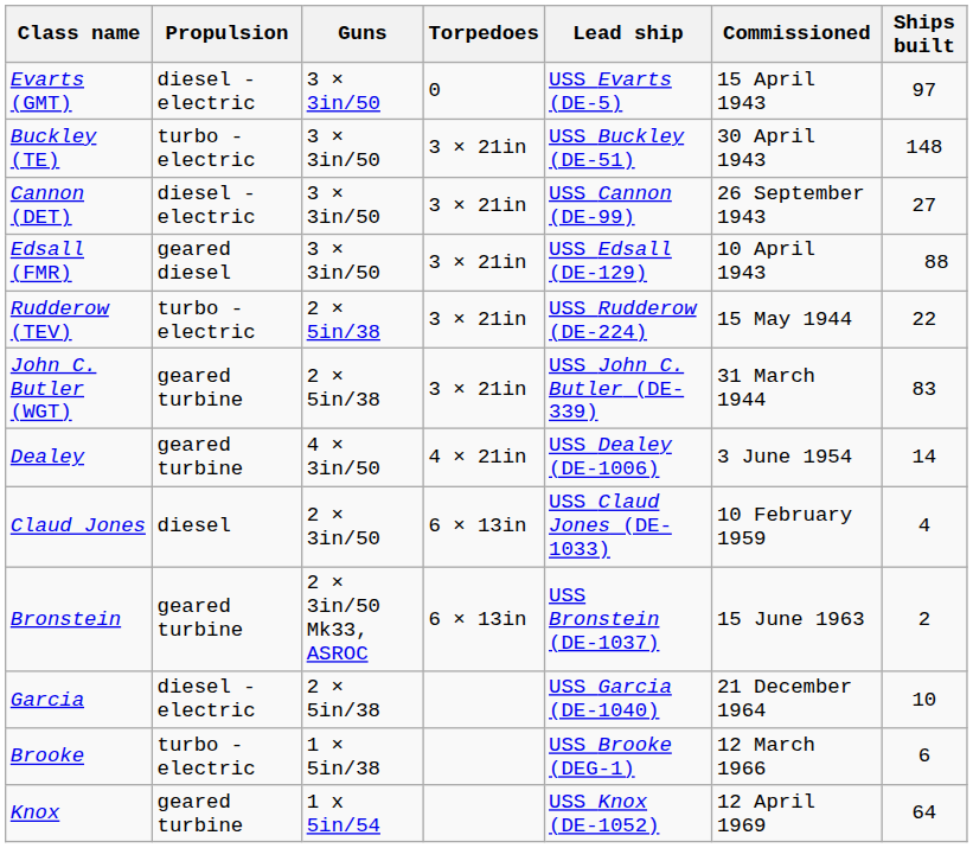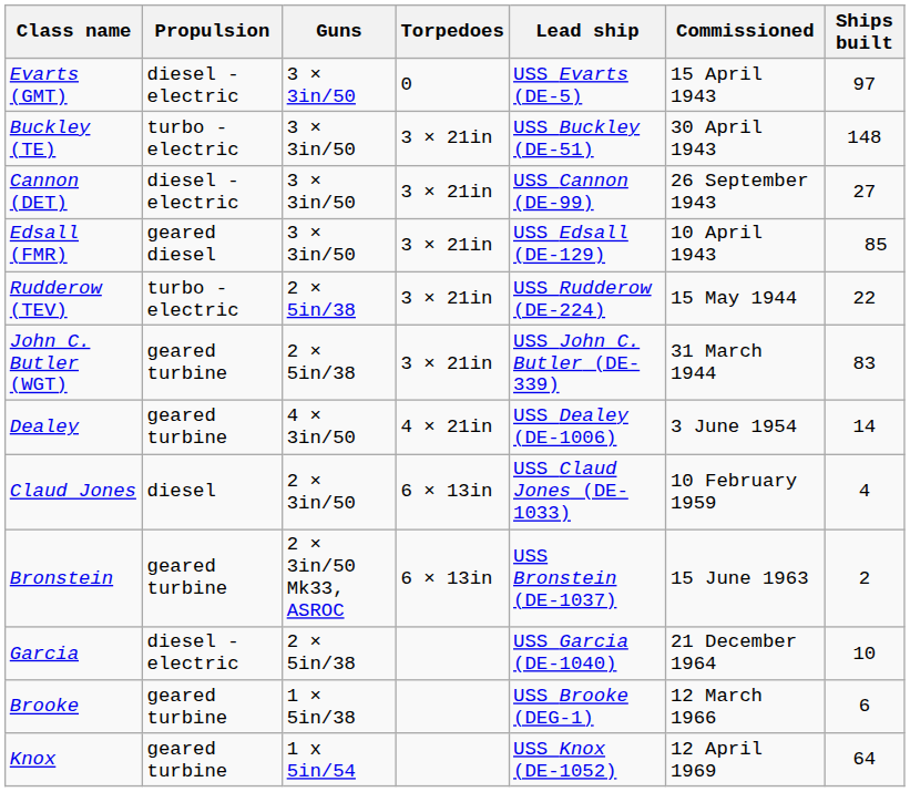Edsall (FMR) | Ships built: 88 -> 85
Brooke | Propulsion: turbo - electric -> geared turbine
